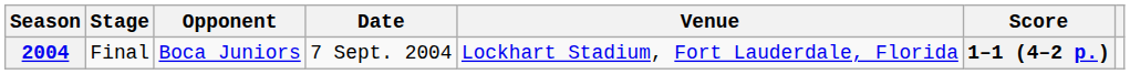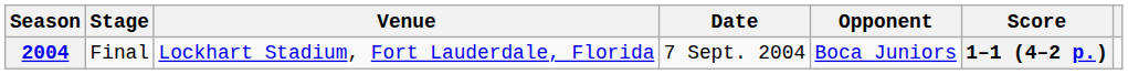columns swapped: Opponent <-> Venue
